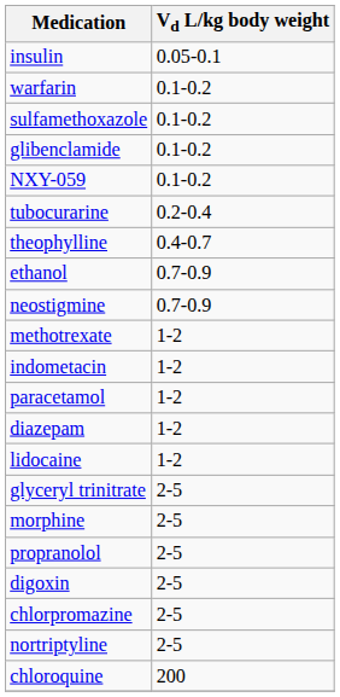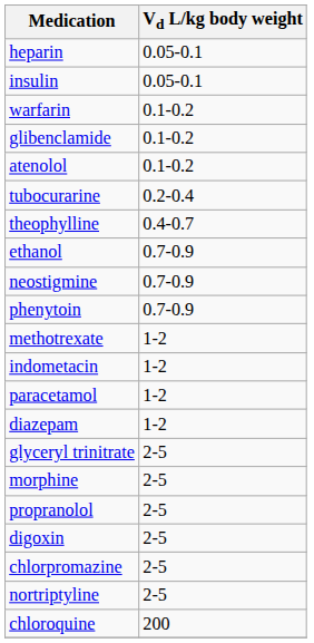+ row: heparin | 0.05-0.1
- row: sulfamethoxazole | 0.1-0.2
+ row: atenolol | 0.1-0.2
- row: NXY-059 | 0.1-0.2
+ row: phenytoin | 0.7-0.9
- row: lidocaine | 1-2
